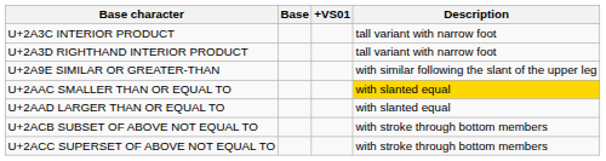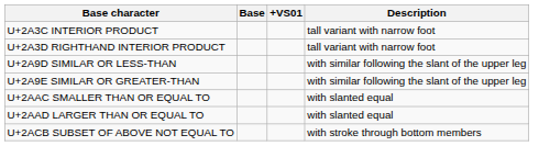+ row: U+2A9D SIMILAR OR LESS-THAN | with similar following the slant of the upper leg
U+2AAC SMALLER THAN OR EQUAL TO | Description: gold background -> no background
- row: U+2ACC SUPERSET OF ABOVE NOT EQUAL TO | with stroke through bottom members
